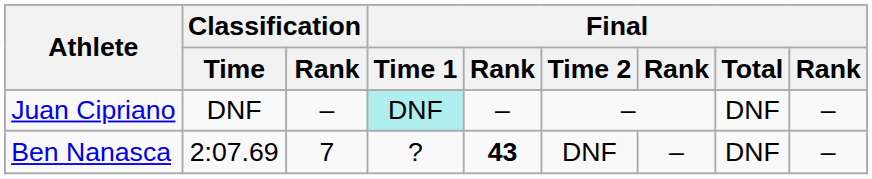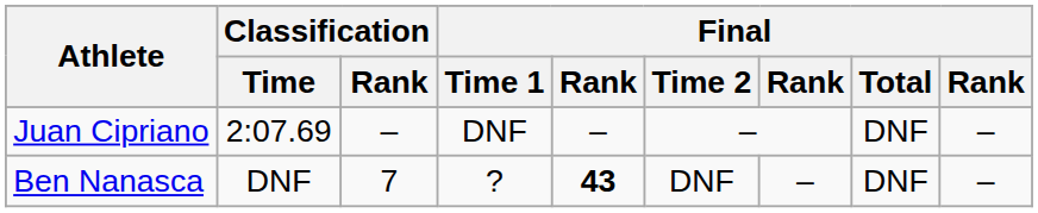Juan Cipriano | Classification / Time: DNF -> 2:07.69
Juan Cipriano | Final / Time 1: paleturquoise background -> no background
Ben Nanasca | Classification / Time: 2:07.69 -> DNF
